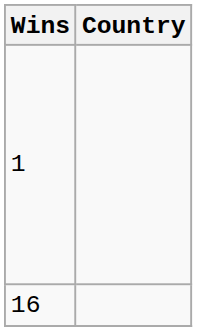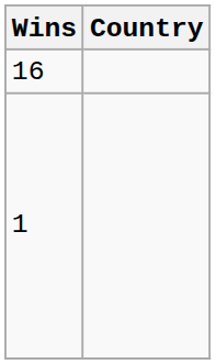rows swapped: 16 <-> 1
